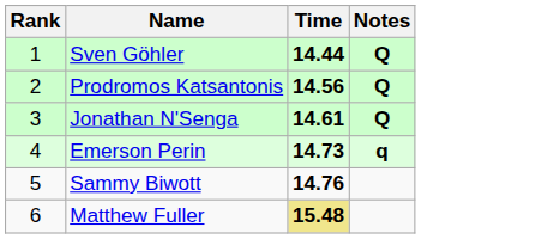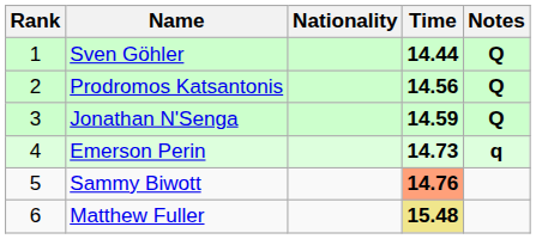+ column: Nationality
Jonathan N'Senga | Time: 14.61 -> 14.59
Sammy Biwott | Time: no background -> lightsalmon background
